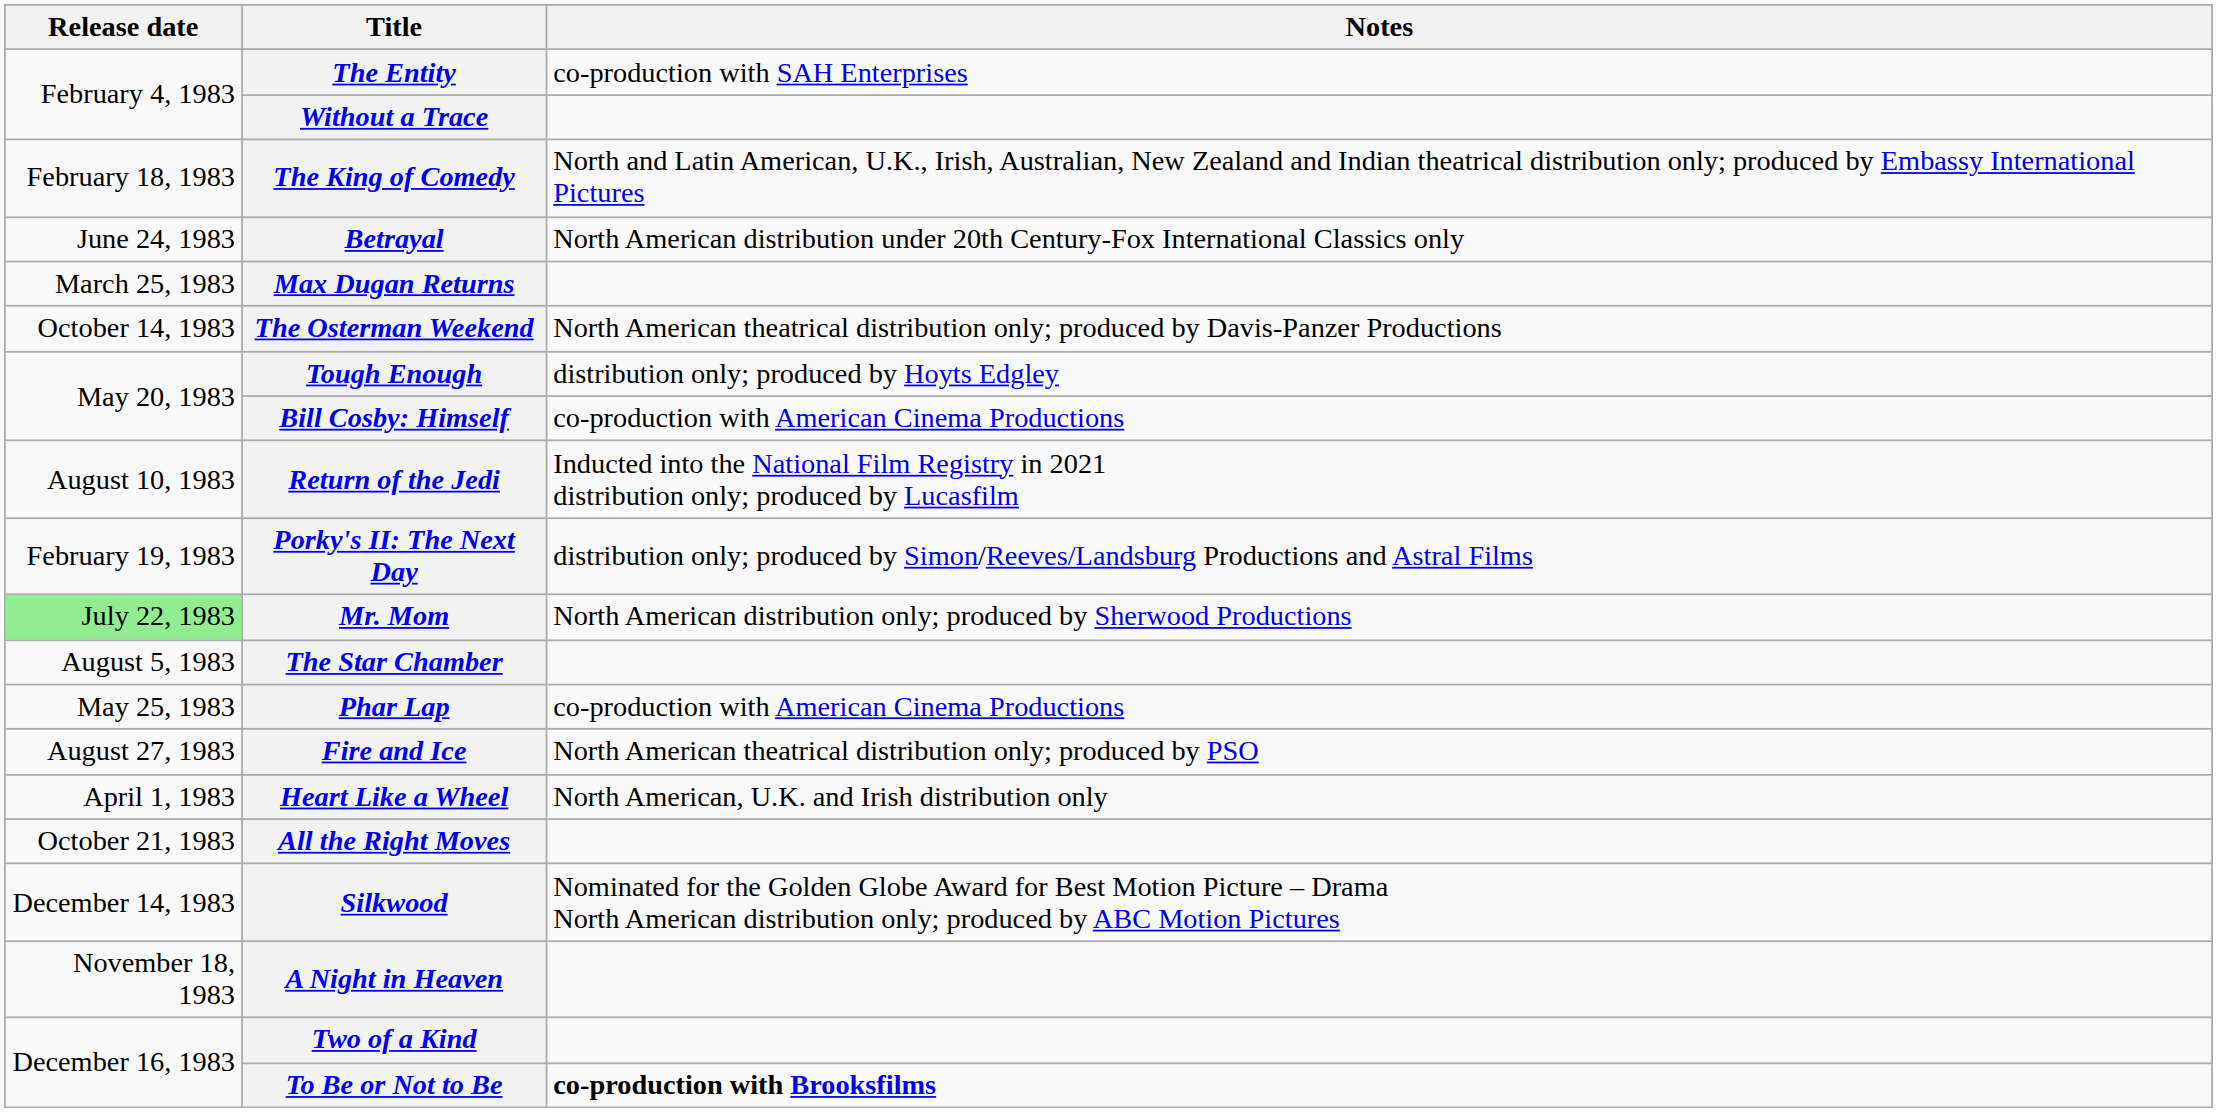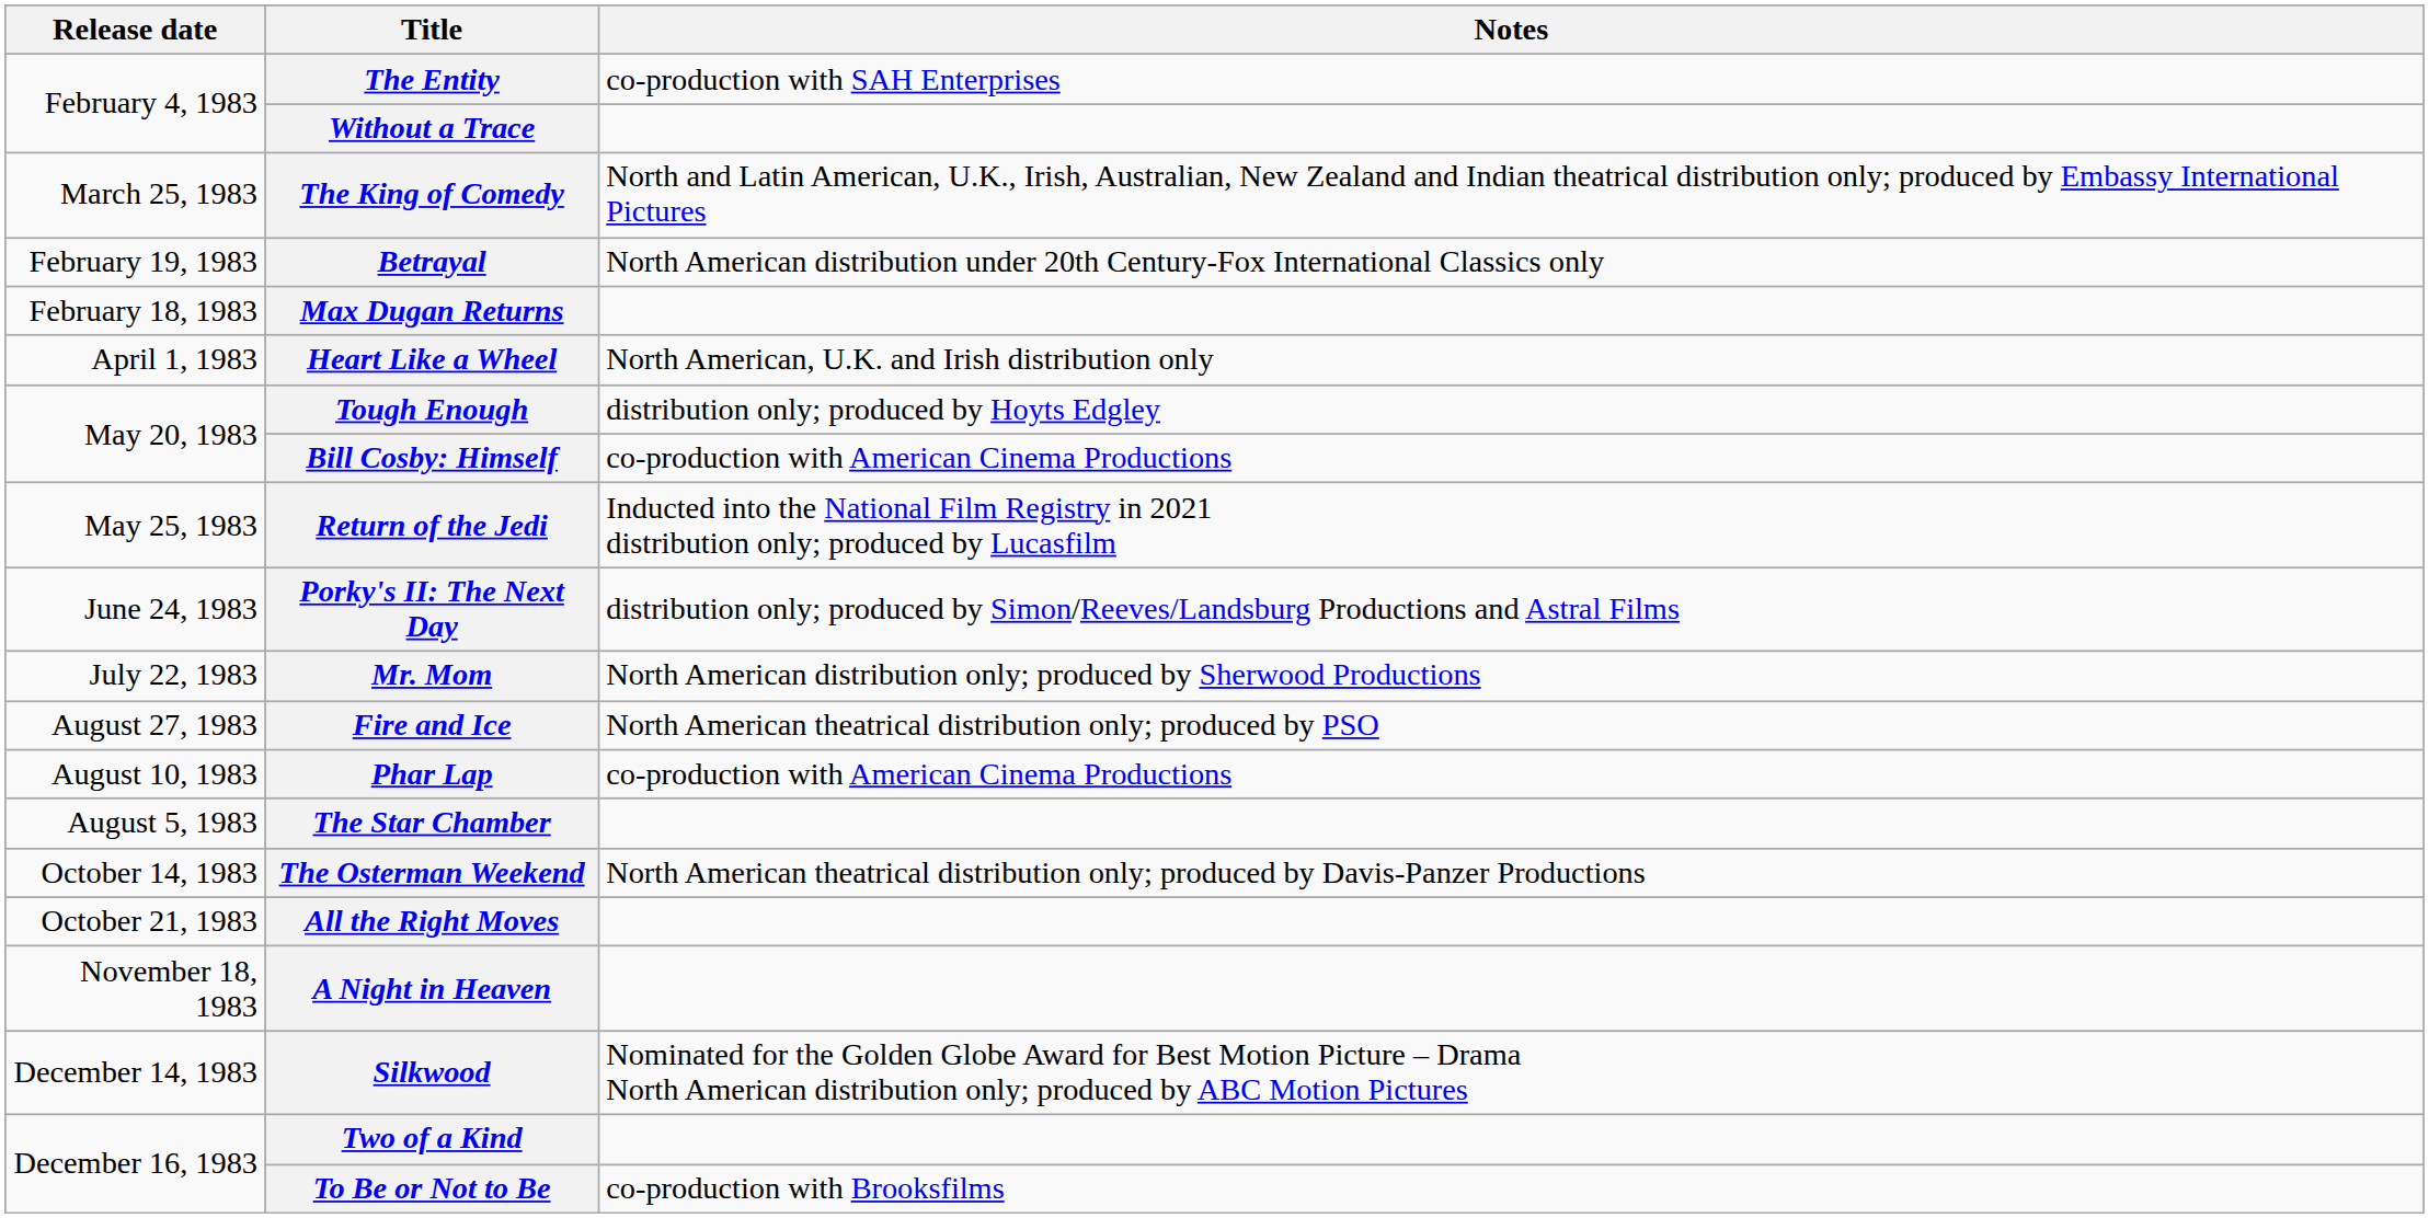The King of Comedy | Release date: February 18, 1983 -> March 25, 1983
Betrayal | Release date: June 24, 1983 -> February 19, 1983
Max Dugan Returns | Release date: March 25, 1983 -> February 18, 1983
rows swapped: Heart Like a Wheel <-> The Osterman Weekend
Return of the Jedi | Release date: August 10, 1983 -> May 25, 1983
Porky's II: The Next Day | Release date: February 19, 1983 -> June 24, 1983
Mr. Mom | Release date: lightgreen background -> no background
rows swapped: The Star Chamber <-> Fire and Ice
Phar Lap | Release date: May 25, 1983 -> August 10, 1983
rows swapped: A Night in Heaven <-> Silkwood
To Be or Not to Be | Notes: bold -> normal
